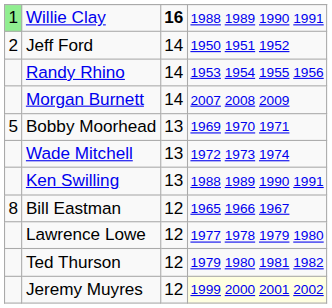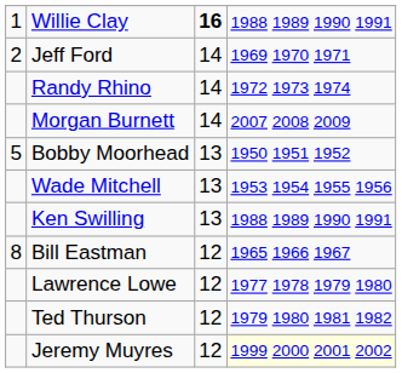Willie Clay | column 1: lightgreen background -> no background
Jeff Ford | column 4: 1950 1951 1952 -> 1969 1970 1971
Randy Rhino | column 4: 1953 1954 1955 1956 -> 1972 1973 1974
Bobby Moorhead | column 4: 1969 1970 1971 -> 1950 1951 1952
Wade Mitchell | column 4: 1972 1973 1974 -> 1953 1954 1955 1956
